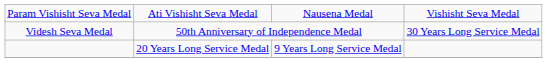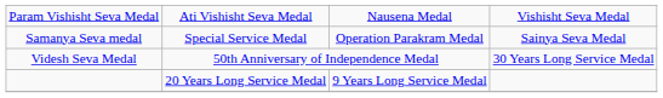+ row: Samanya Seva medal | Special Service Medal | Operation Parakram Medal | Sainya Seva Medal
